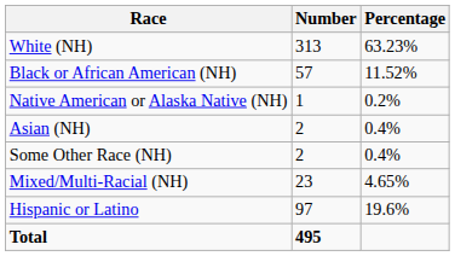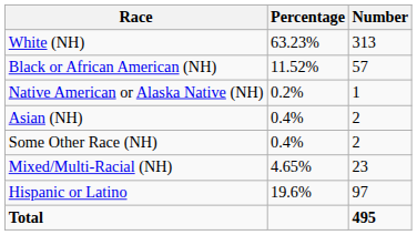columns swapped: Number <-> Percentage
